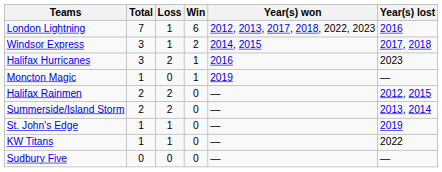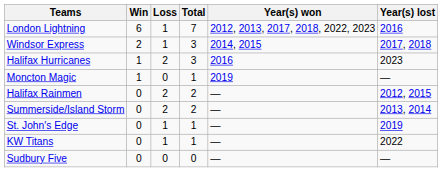columns swapped: Win <-> Total
